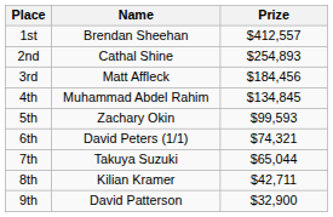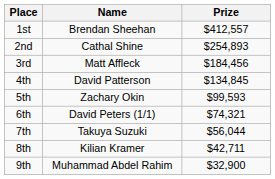4th | Name: Muhammad Abdel Rahim -> David Patterson
7th | Prize: $65,044 -> $56,044
9th | Name: David Patterson -> Muhammad Abdel Rahim
